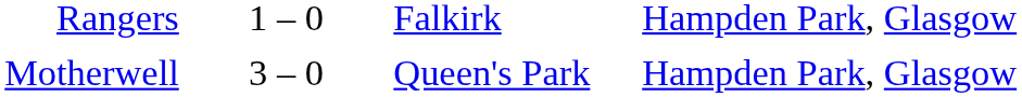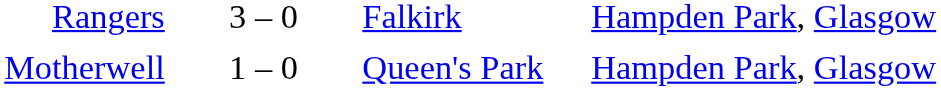Rangers | column 2: 1 – 0 -> 3 – 0
Motherwell | column 2: 3 – 0 -> 1 – 0
